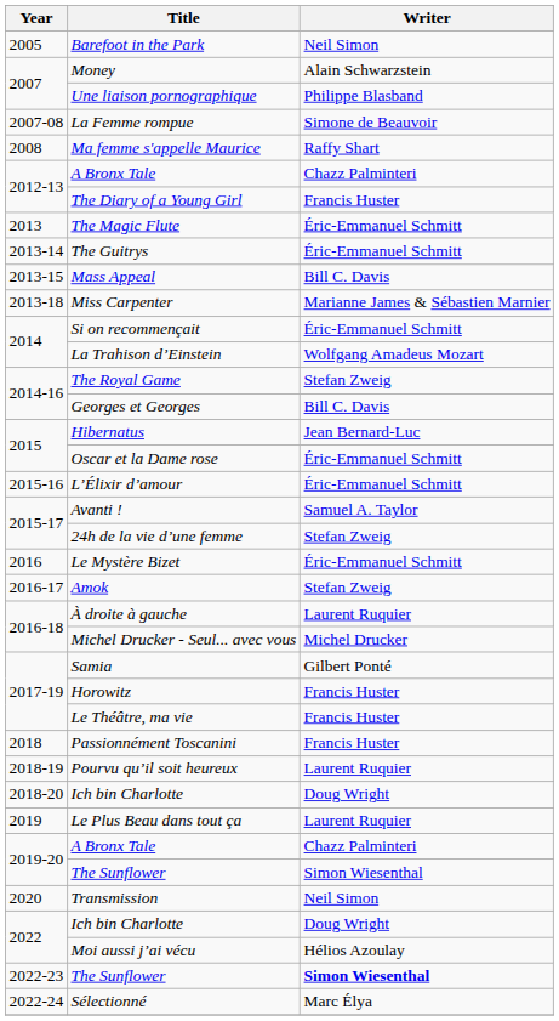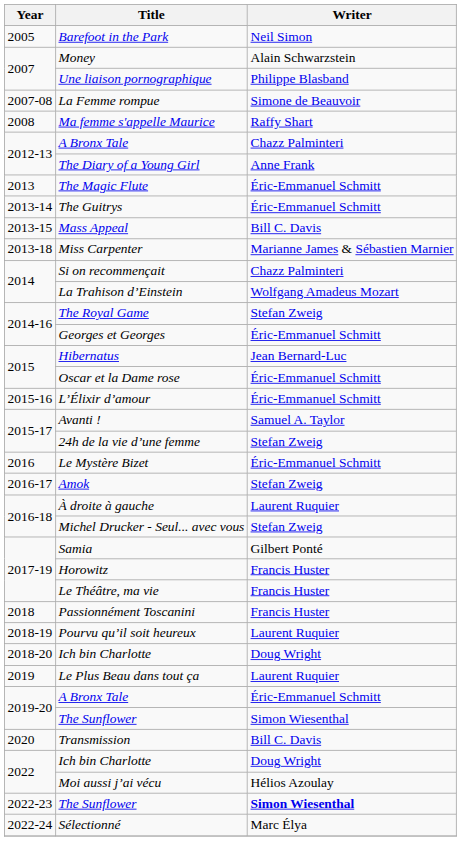The Diary of a Young Girl | Writer: Francis Huster -> Anne Frank
Si on recommençait | Writer: Éric-Emmanuel Schmitt -> Chazz Palminteri
Georges et Georges | Writer: Bill C. Davis -> Éric-Emmanuel Schmitt
Michel Drucker - Seul... avec vous | Writer: Michel Drucker -> Stefan Zweig
2019-20 / A Bronx Tale | Writer: Chazz Palminteri -> Éric-Emmanuel Schmitt
Transmission | Writer: Neil Simon -> Bill C. Davis
